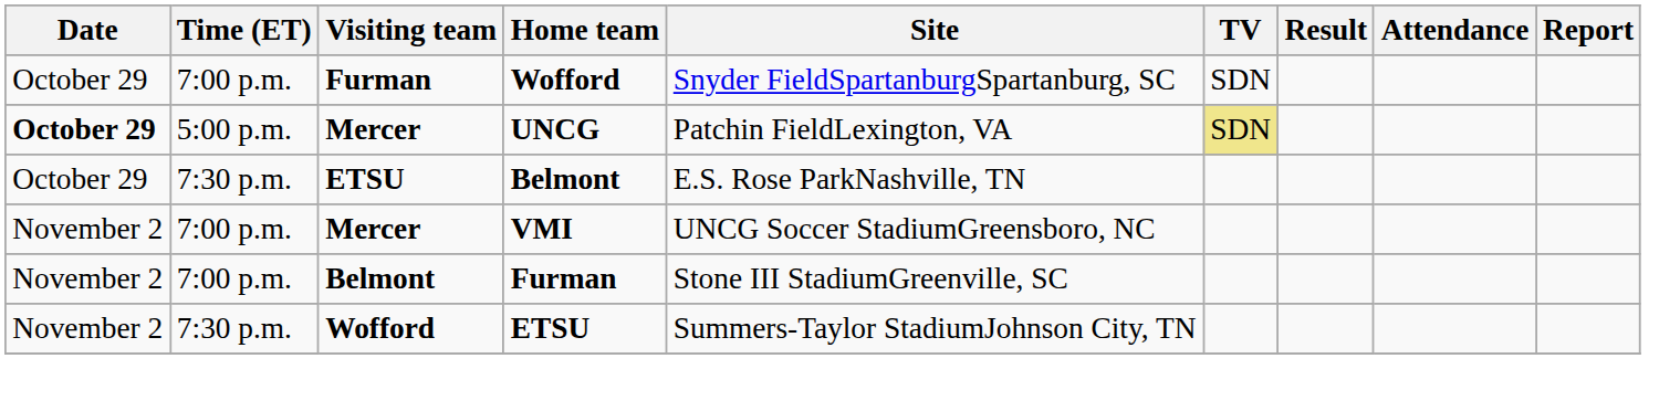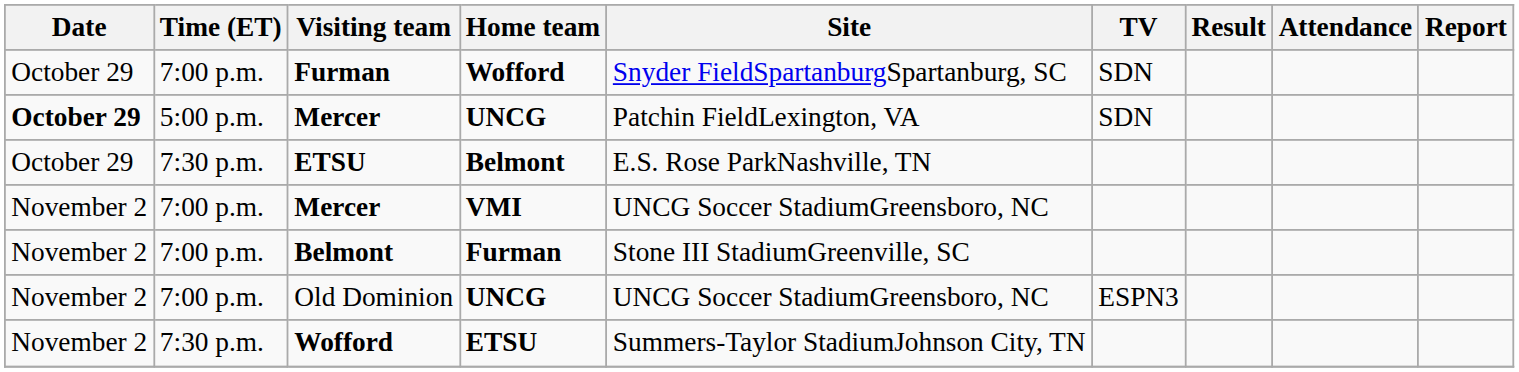Mercer / UNCG | TV: khaki background -> no background
+ row: November 2 | 7:00 p.m. | Old Dominion | UNCG | UNCG Soccer StadiumGreensboro, NC | ESPN3
